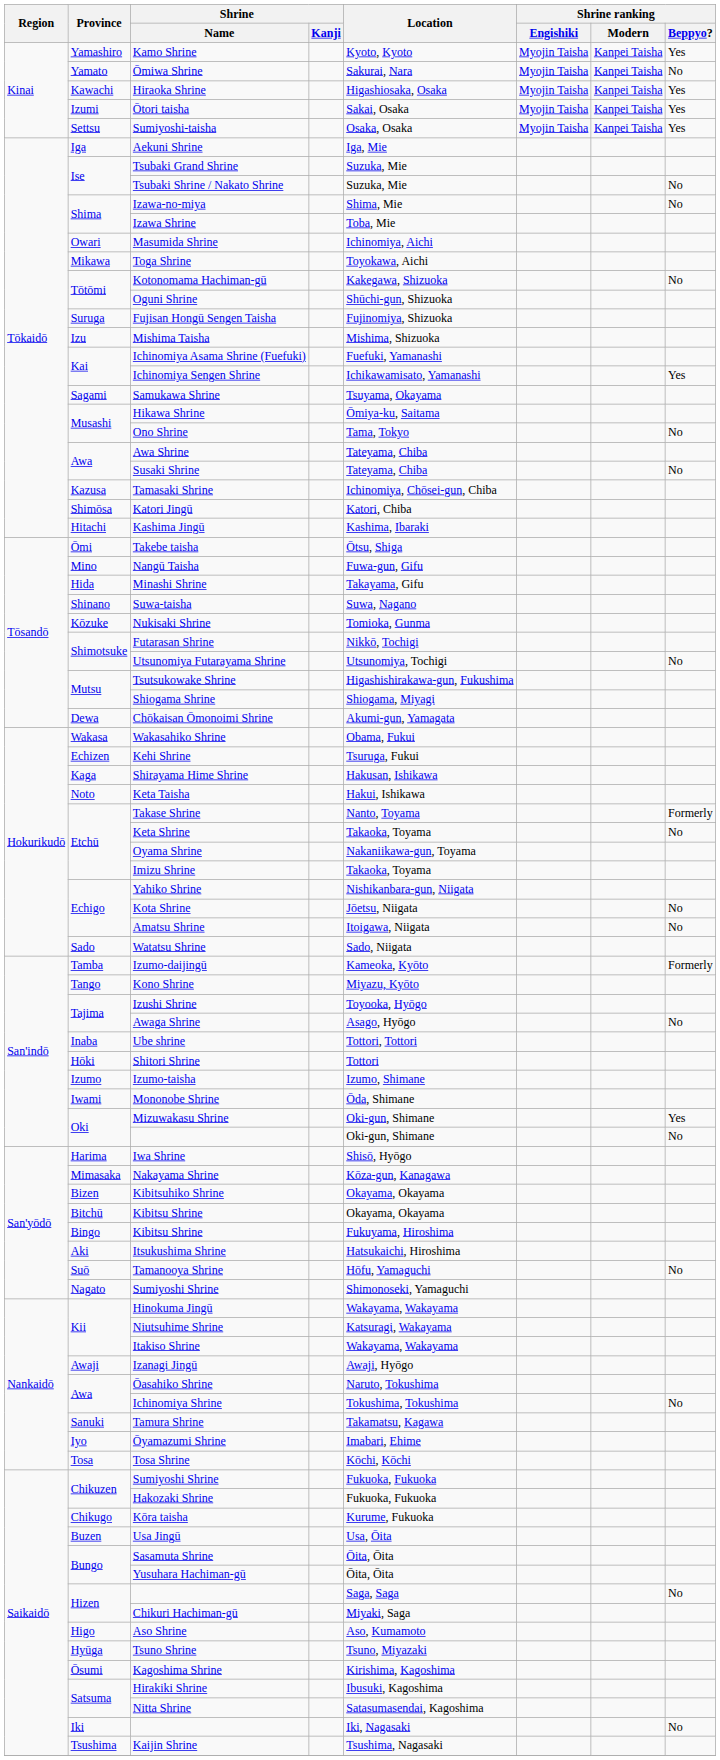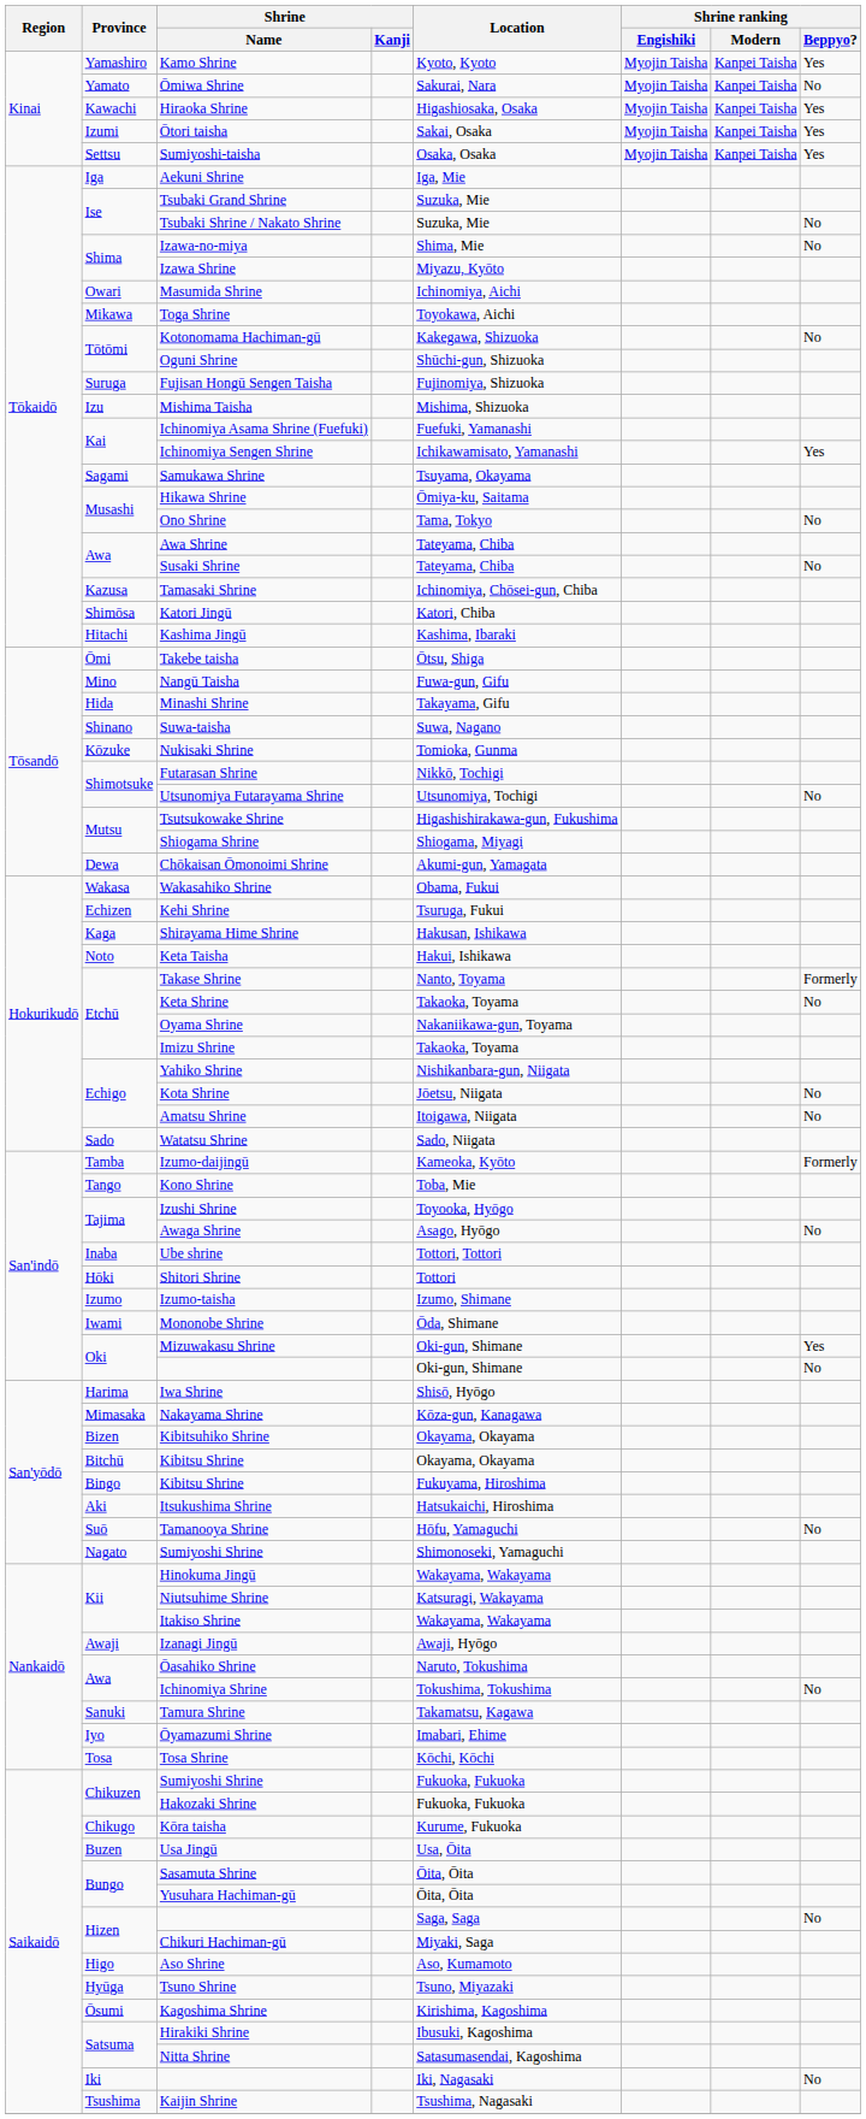Izawa Shrine | Location: Toba, Mie -> Miyazu, Kyōto
Kono Shrine | Location: Miyazu, Kyōto -> Toba, Mie
